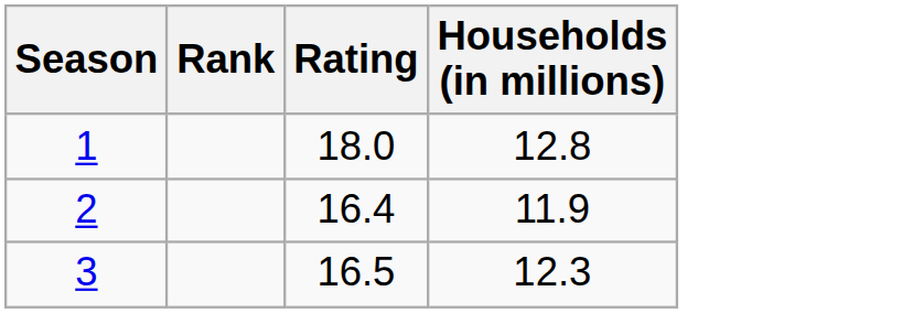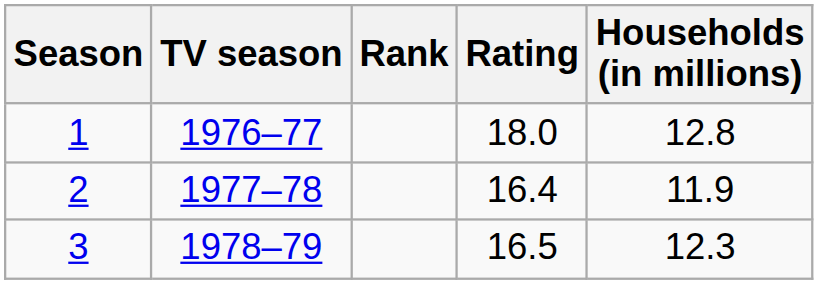+ column: TV season | 1976–77 | 1977–78 | 1978–79
